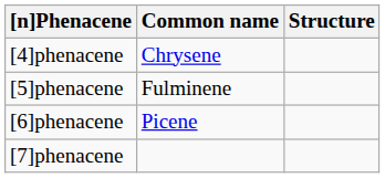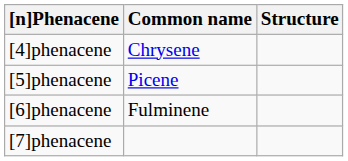[5]phenacene | Common name: Fulminene -> Picene
[6]phenacene | Common name: Picene -> Fulminene
